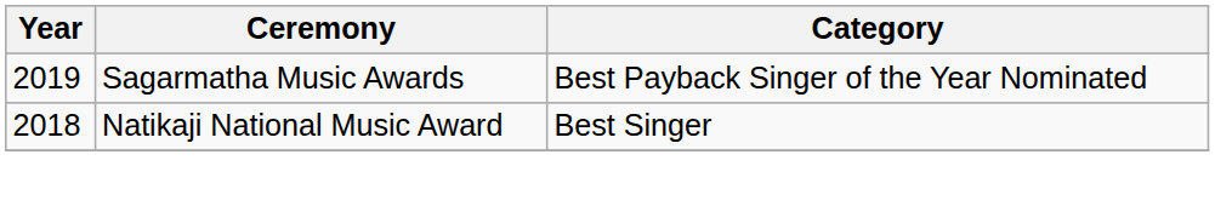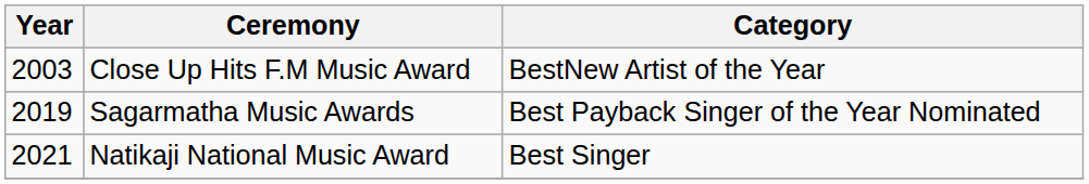+ row: 2003 | Close Up Hits F.M Music Award | BestNew Artist of the Year
Natikaji National Music Award | Year: 2018 -> 2021
